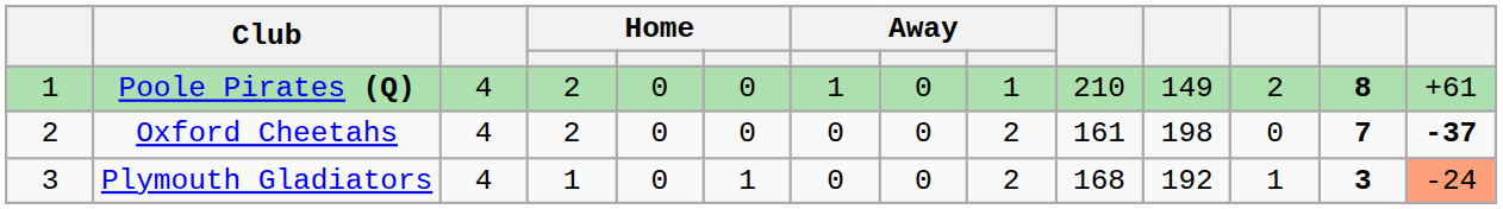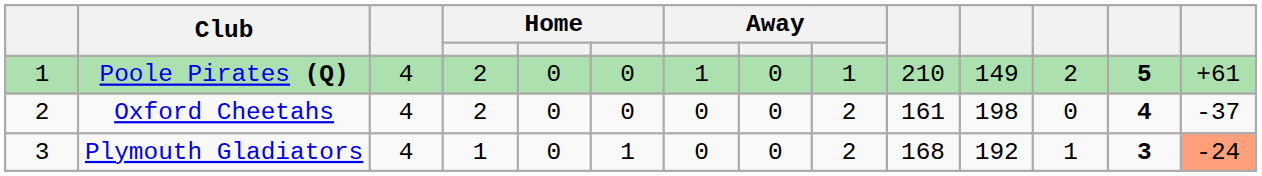Poole Pirates (Q) | column 13: 8 -> 5
Oxford Cheetahs | column 13: 7 -> 4
Oxford Cheetahs | column 14: bold -> normal
